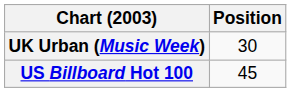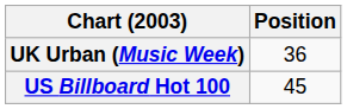UK Urban (Music Week) | Position: 30 -> 36
